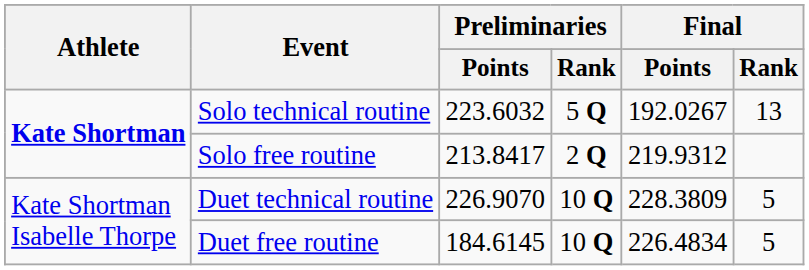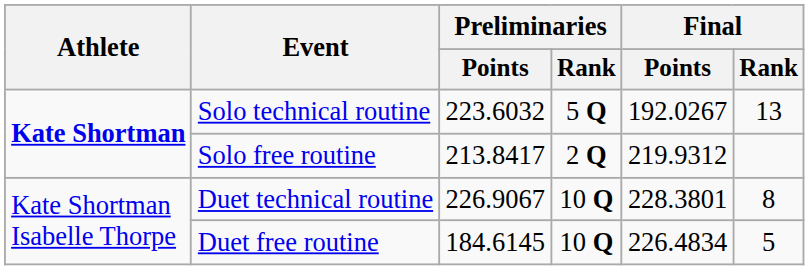Duet technical routine | Preliminaries / Points: 226.9070 -> 226.9067
Duet technical routine | Final / Points: 228.3809 -> 228.3801
Duet technical routine | Final / Rank: 5 -> 8
